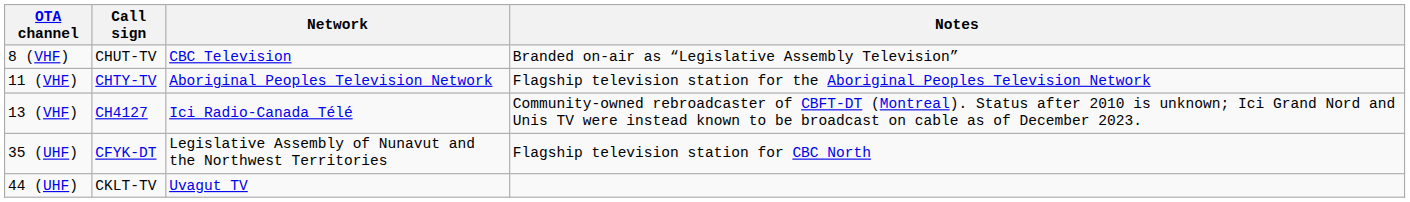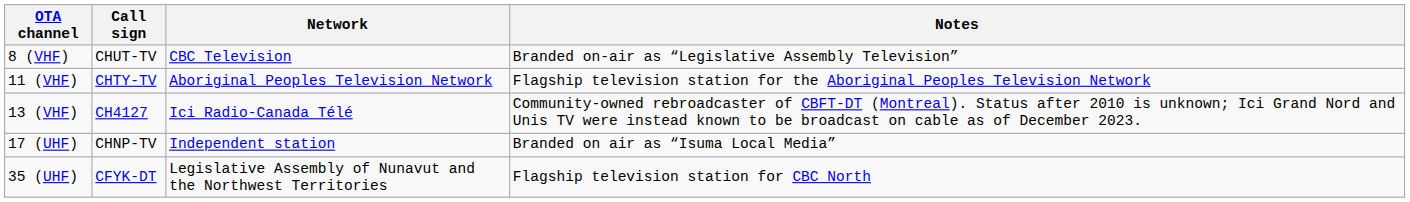+ row: 17 (UHF) | CHNP-TV | Independent station | Branded on air as “Isuma Local Media”
- row: 44 (UHF) | CKLT-TV | Uvagut TV
